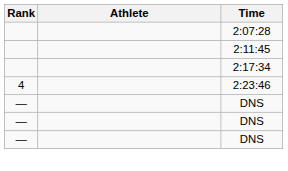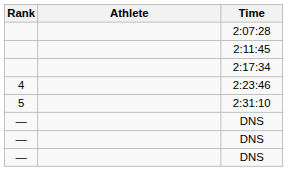+ row: 5 | 2:31:10
